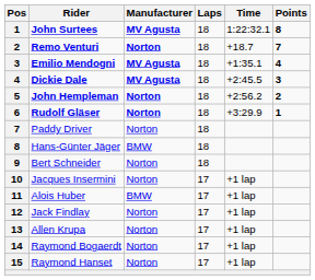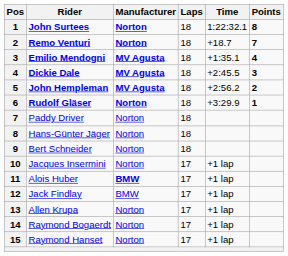John Surtees | Manufacturer: MV Agusta -> Norton
John Hempleman | Manufacturer: Norton -> MV Agusta
Hans-Günter Jäger | Manufacturer: BMW -> Norton
Alois Huber | Manufacturer: normal -> bold
Jack Findlay | Manufacturer: Norton -> BMW
